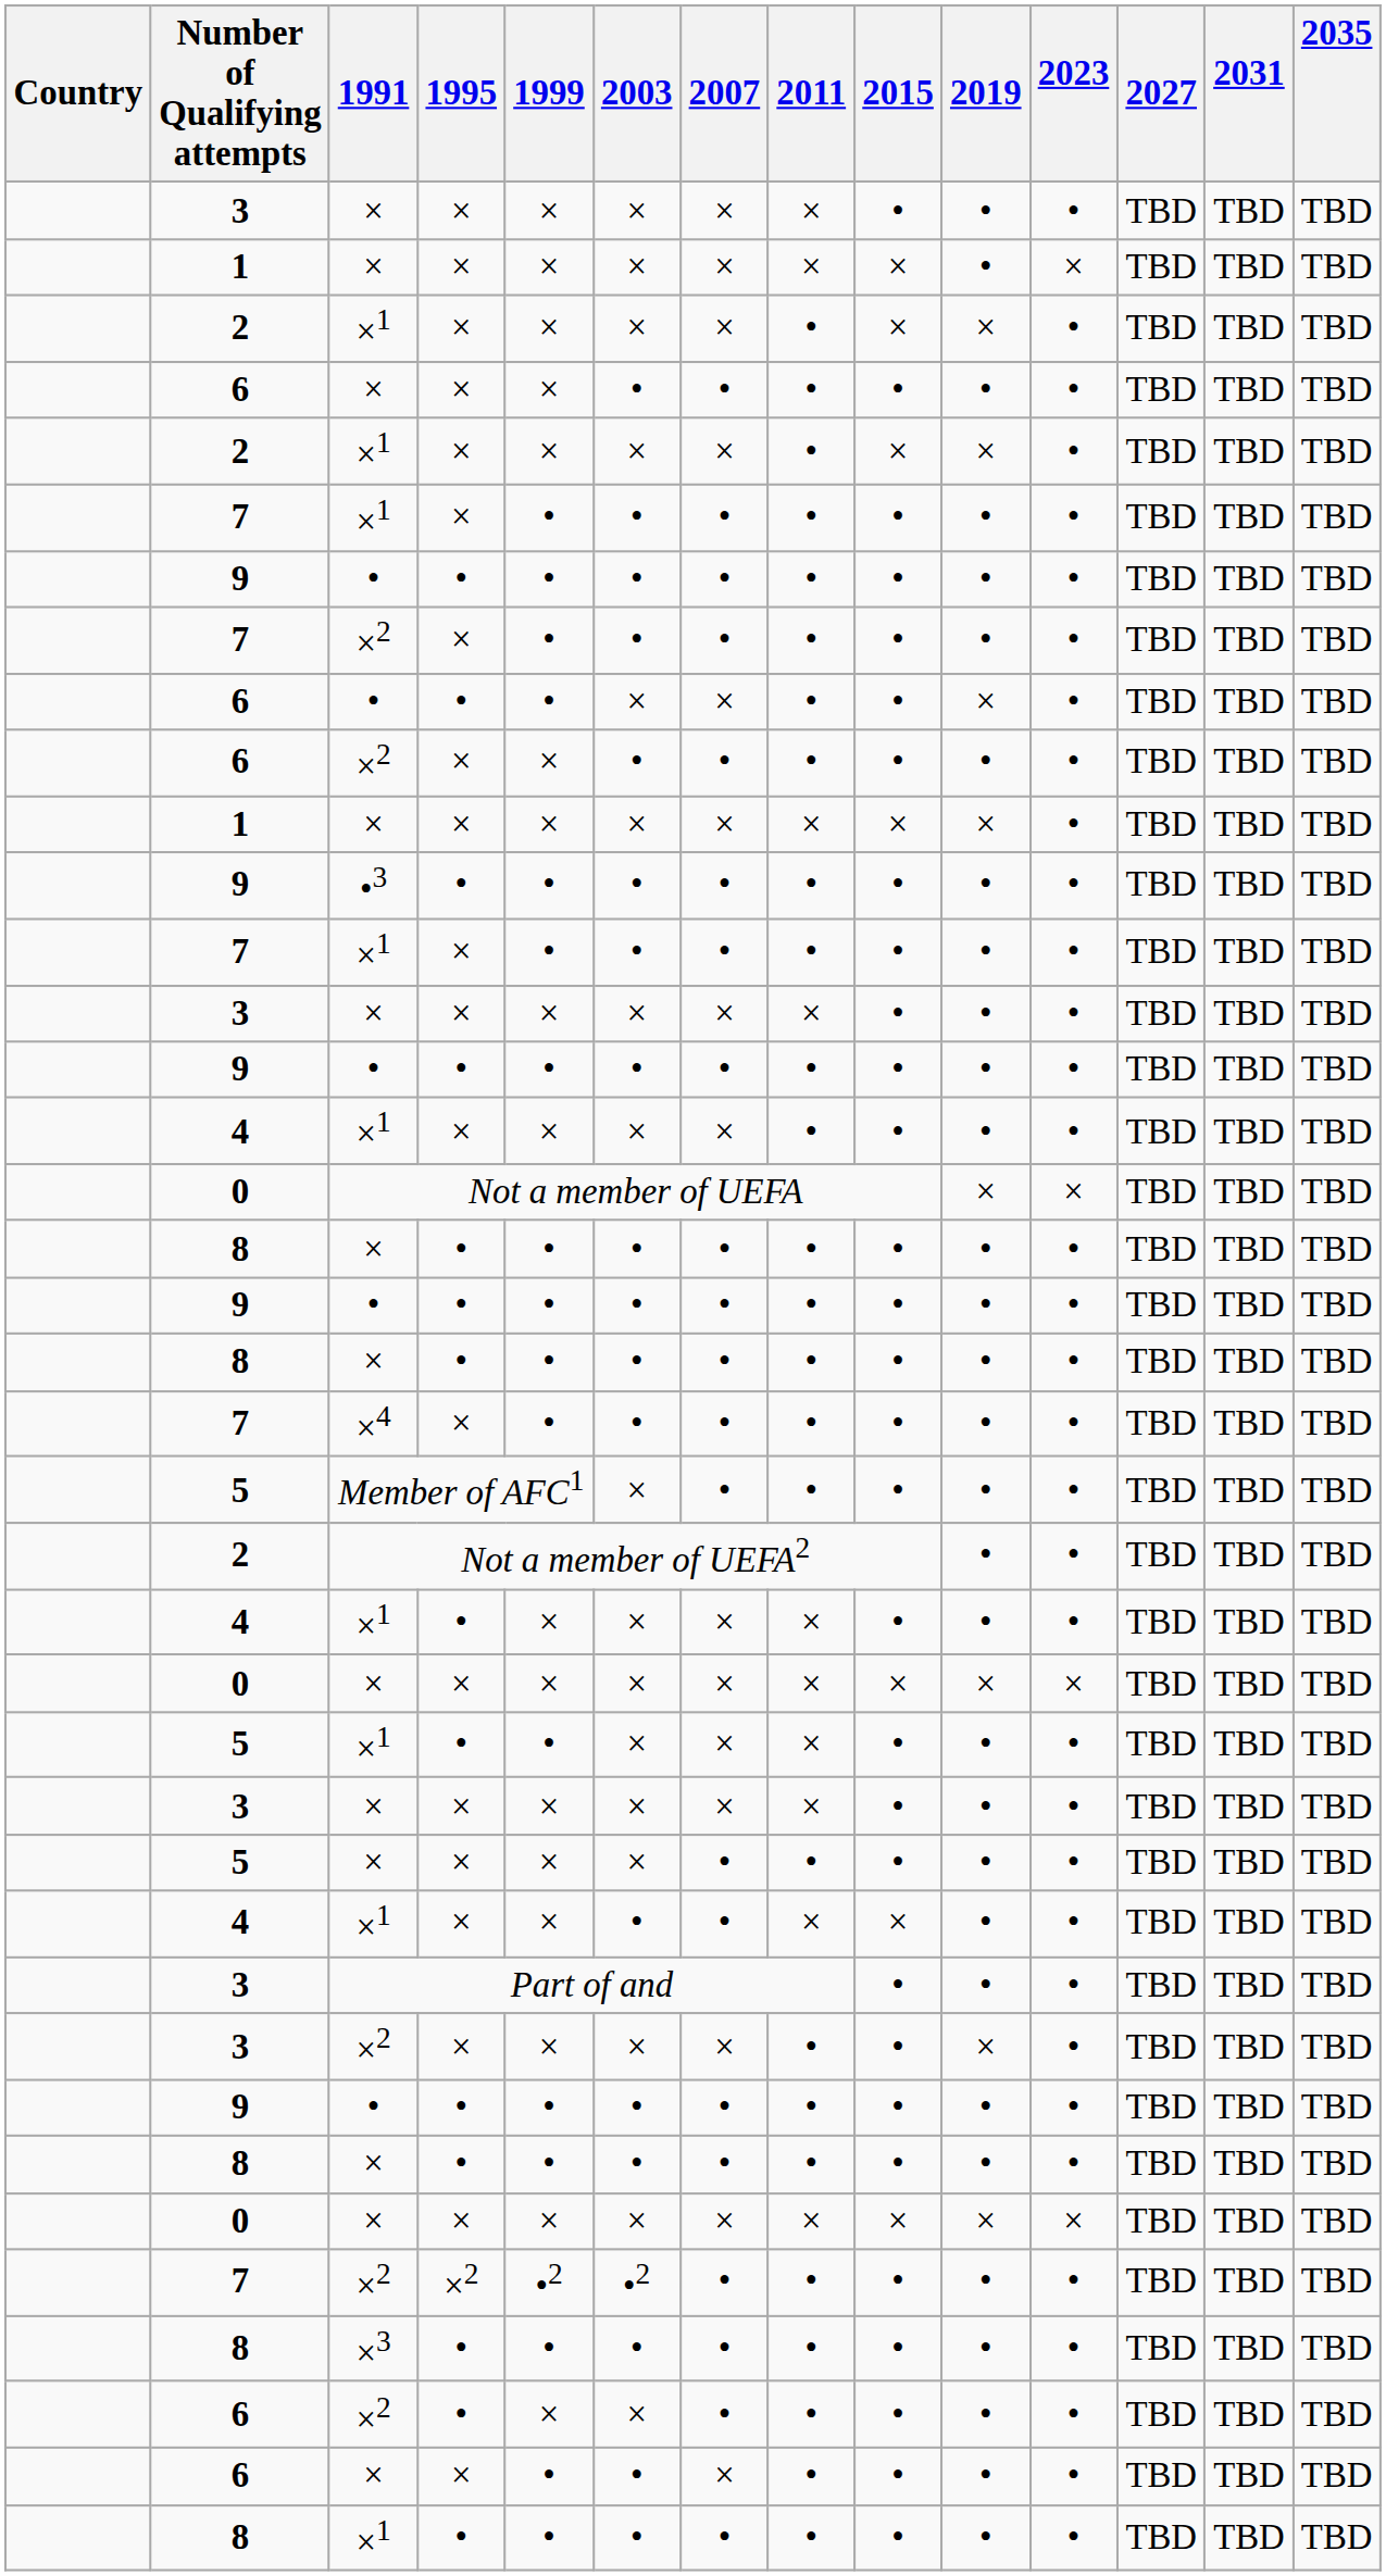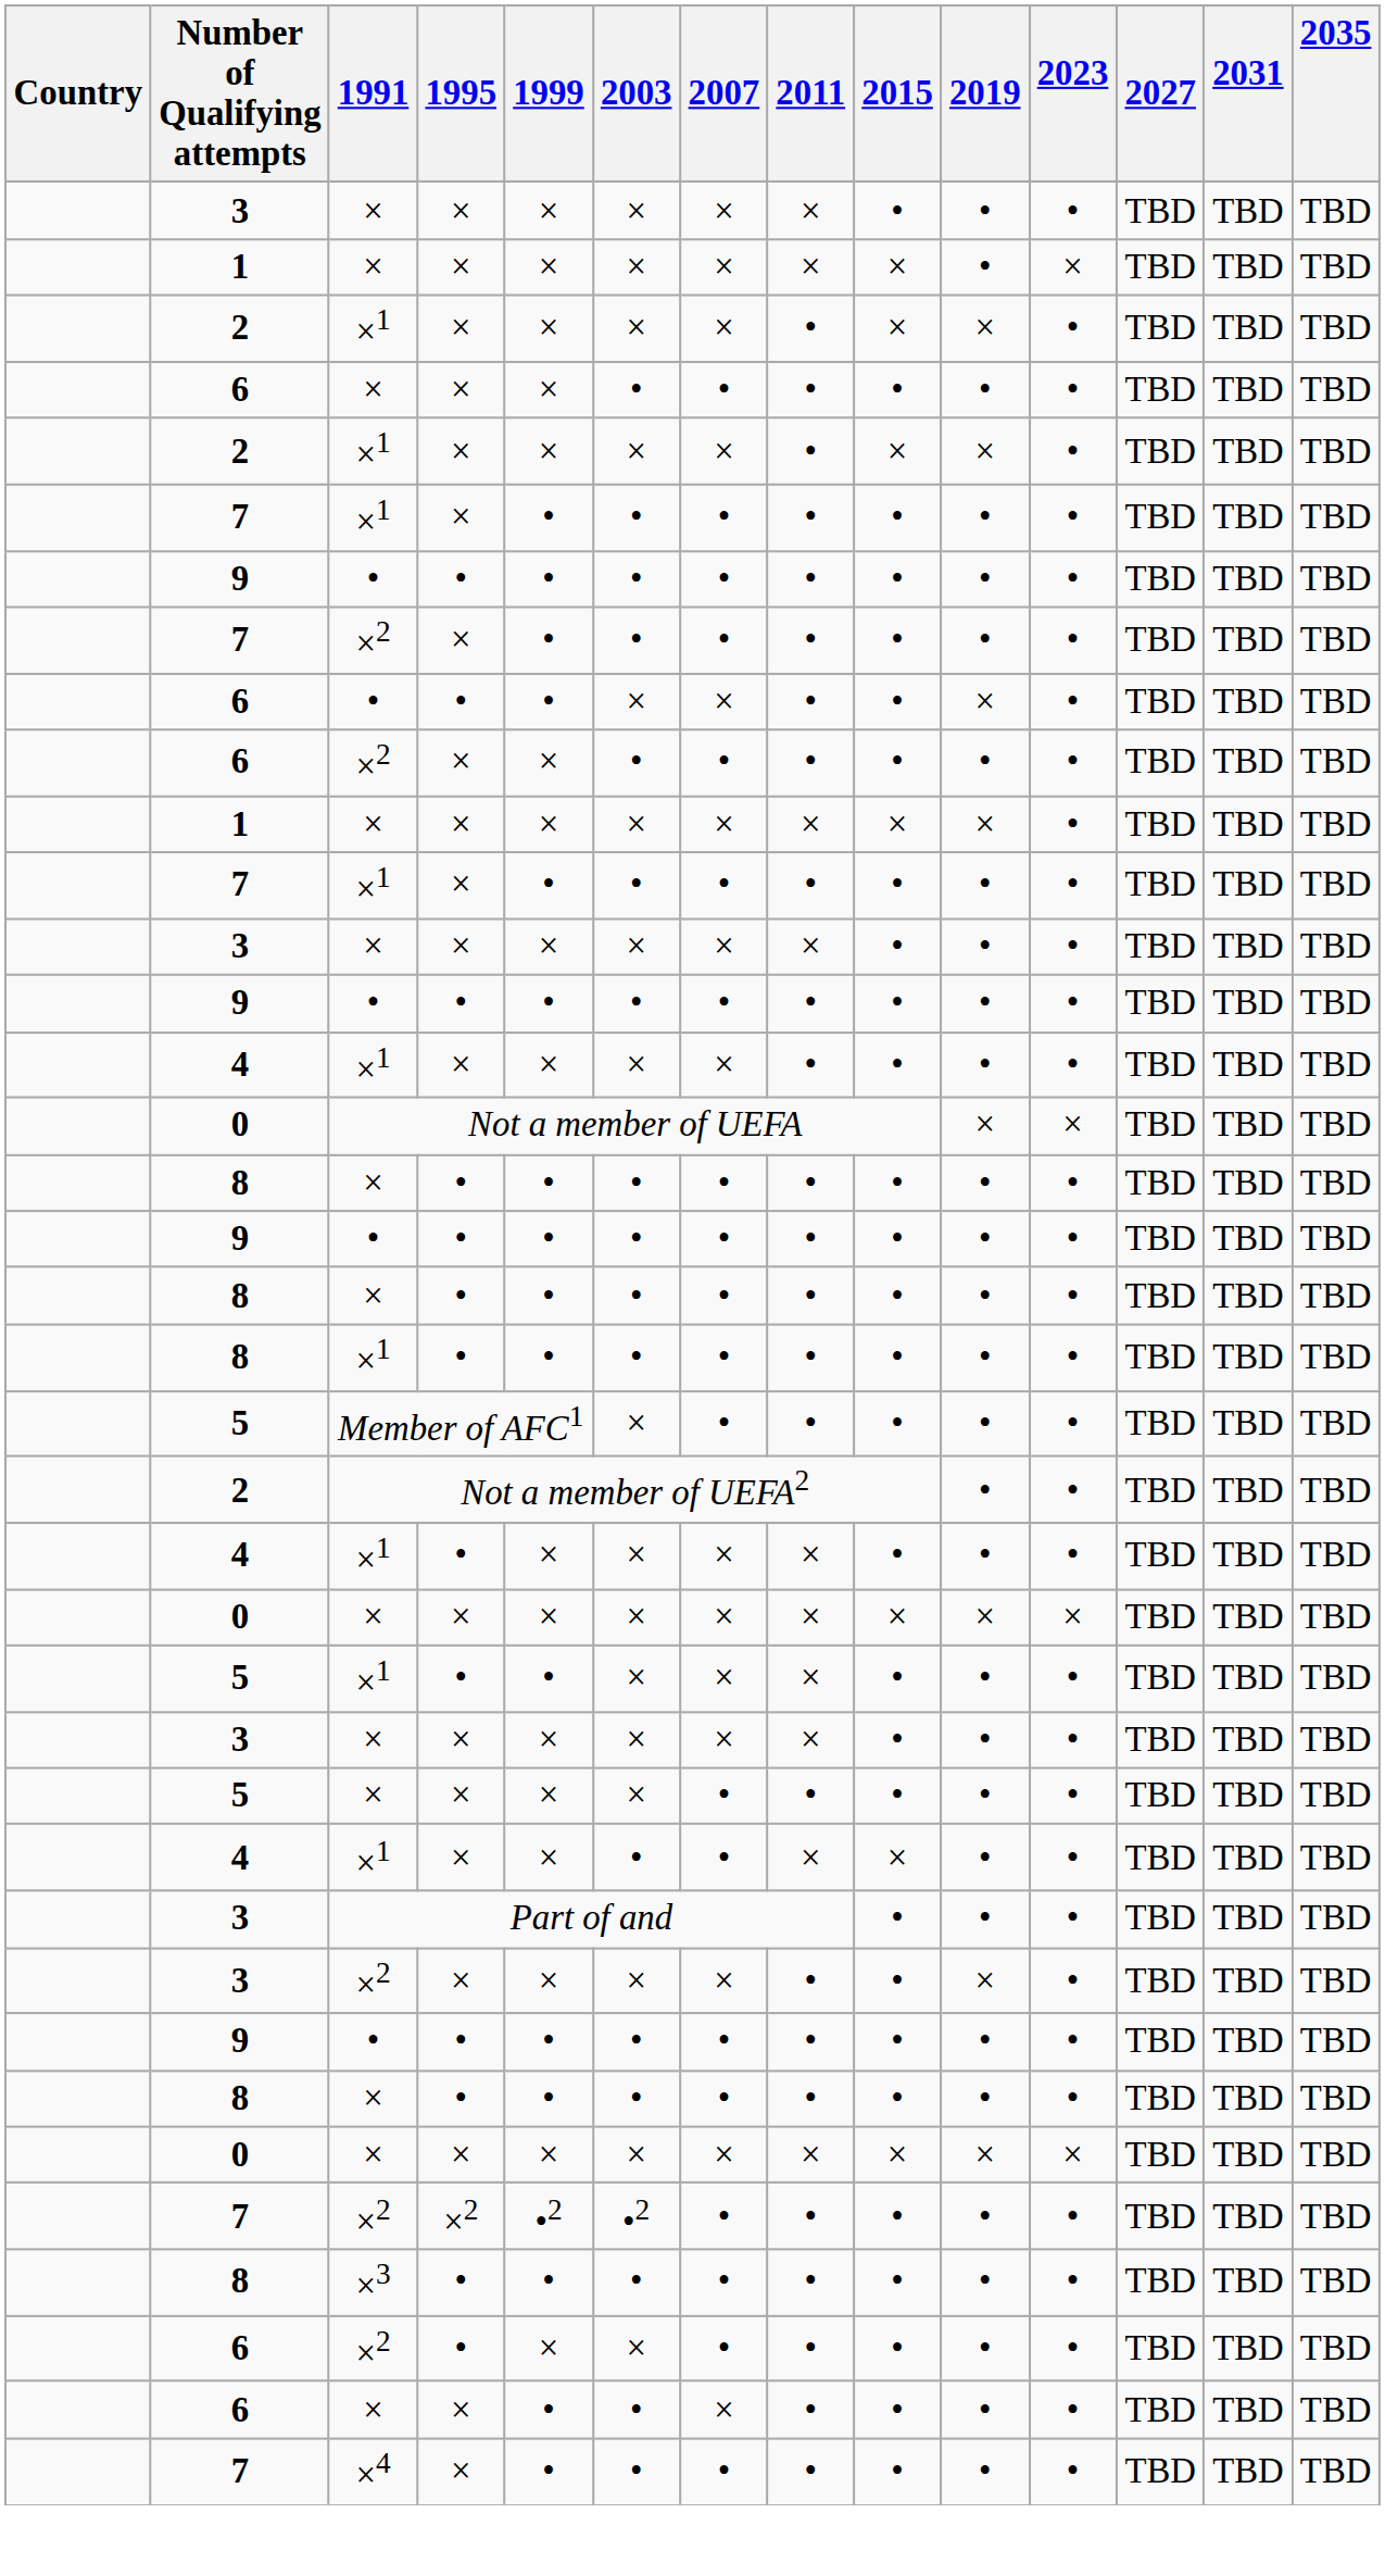- row: 9 | •3 | • | • | • | • | • | • | • | • | TBD | TBD | TBD
rows swapped: ×4 <-> 8 / ×1
